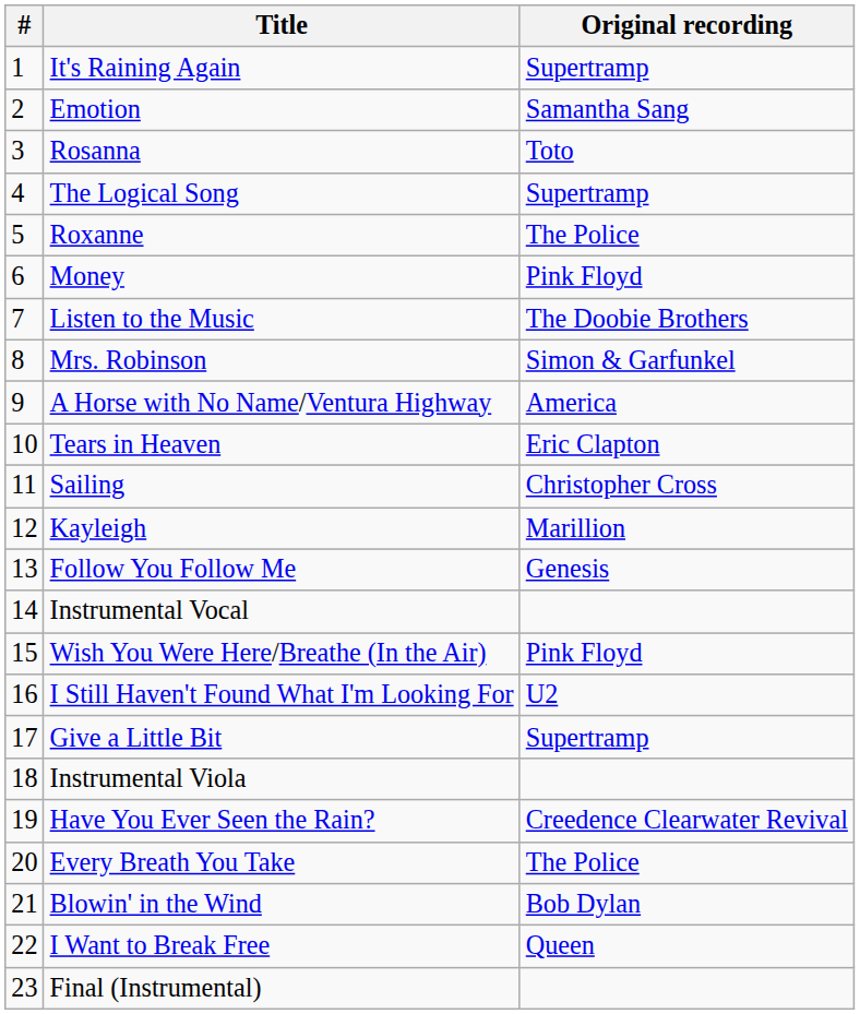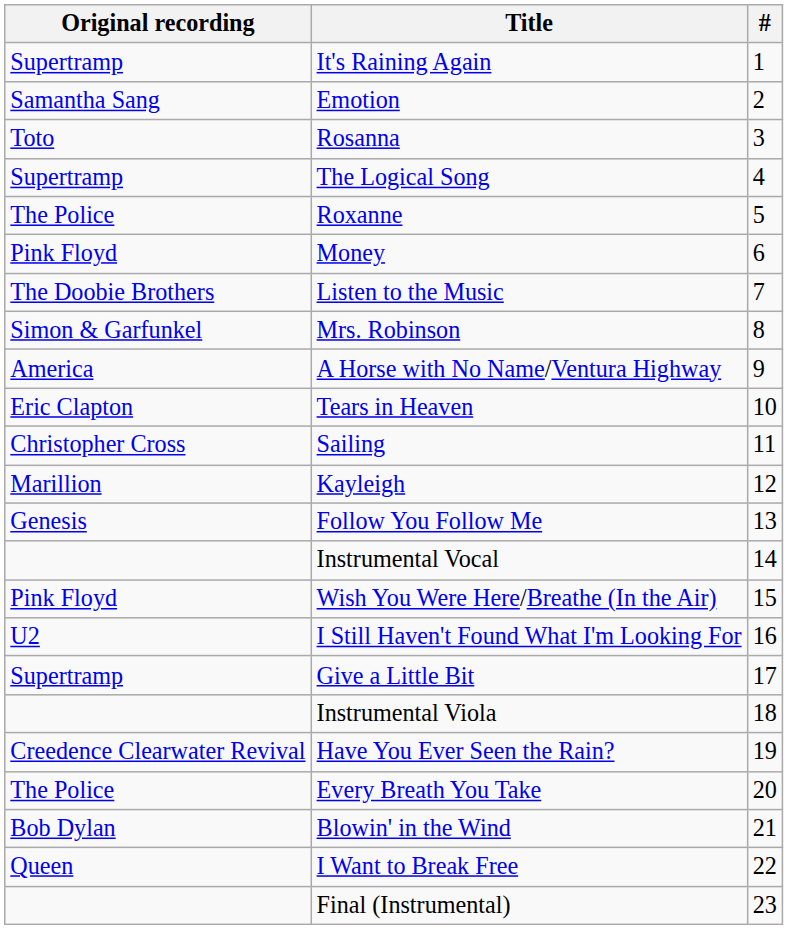columns swapped: # <-> Original recording
